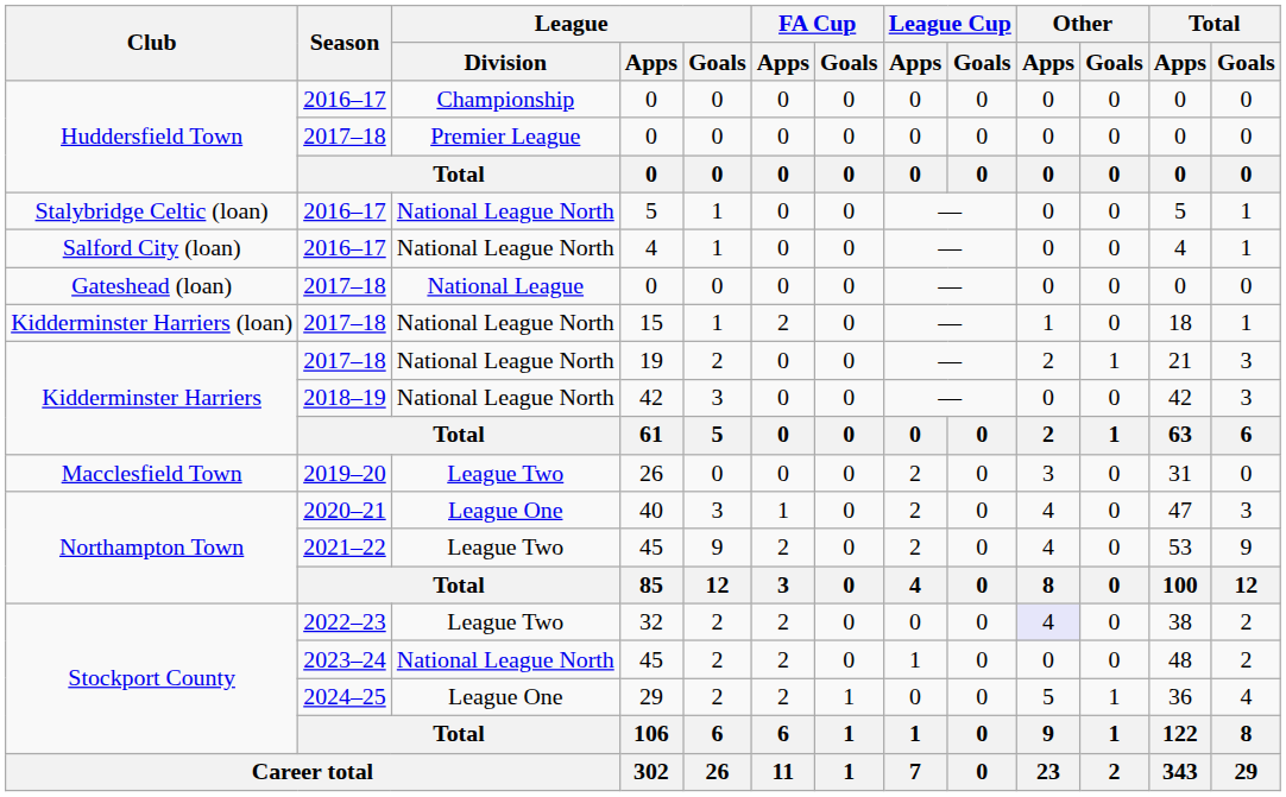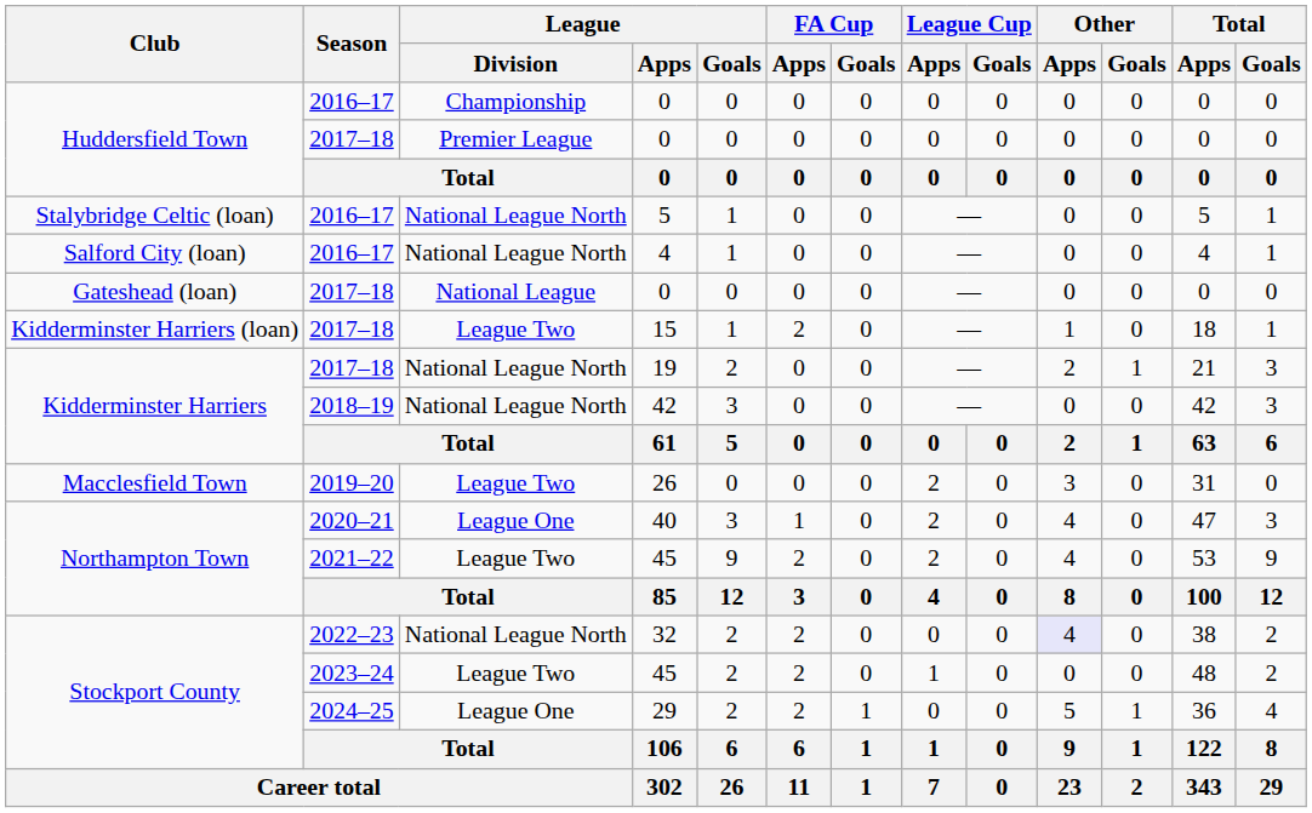15 | League / Division: National League North -> League Two
32 | League / Division: League Two -> National League North
Stockport County / 45 | League / Division: National League North -> League Two
